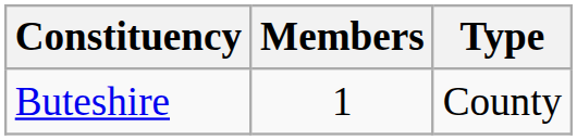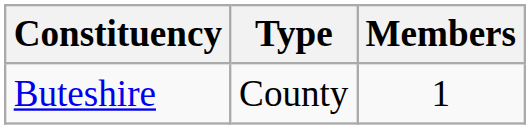columns swapped: Members <-> Type
